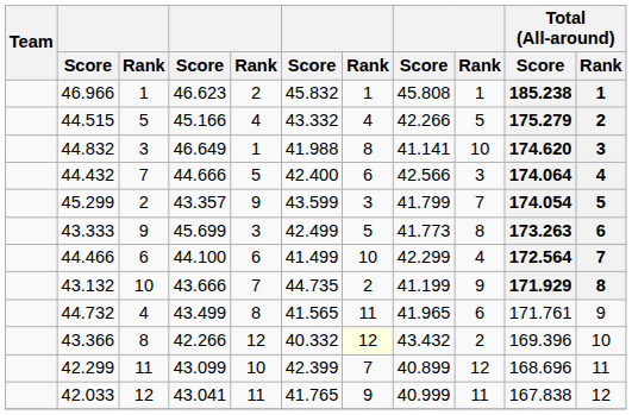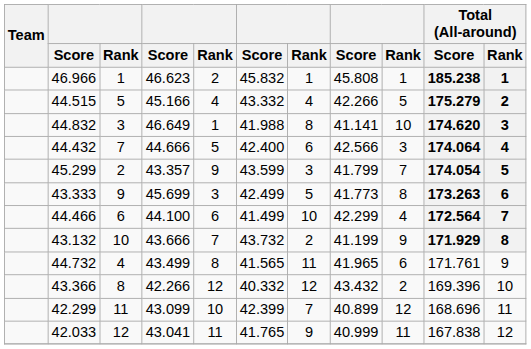43.132 | column 6: 44.735 -> 43.732
43.366 | column 7: lightyellow background -> no background
